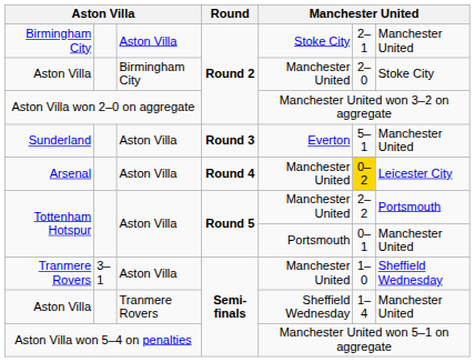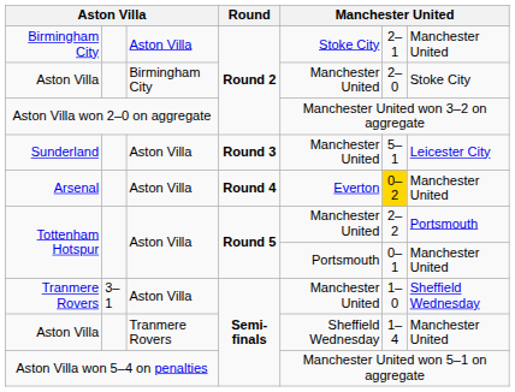Sunderland | column 5: Everton -> Manchester United
Sunderland | column 7: Manchester United -> Leicester City
Arsenal | column 5: Manchester United -> Everton
Arsenal | column 7: Leicester City -> Manchester United
